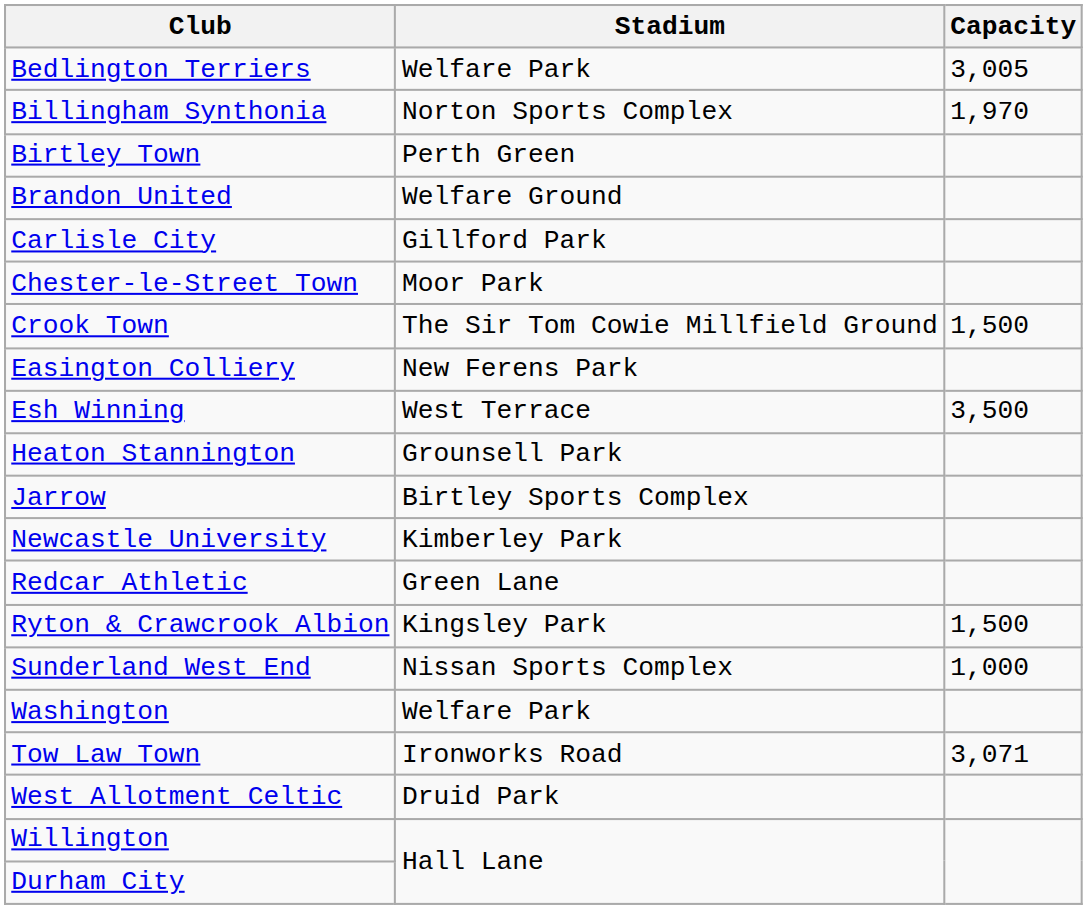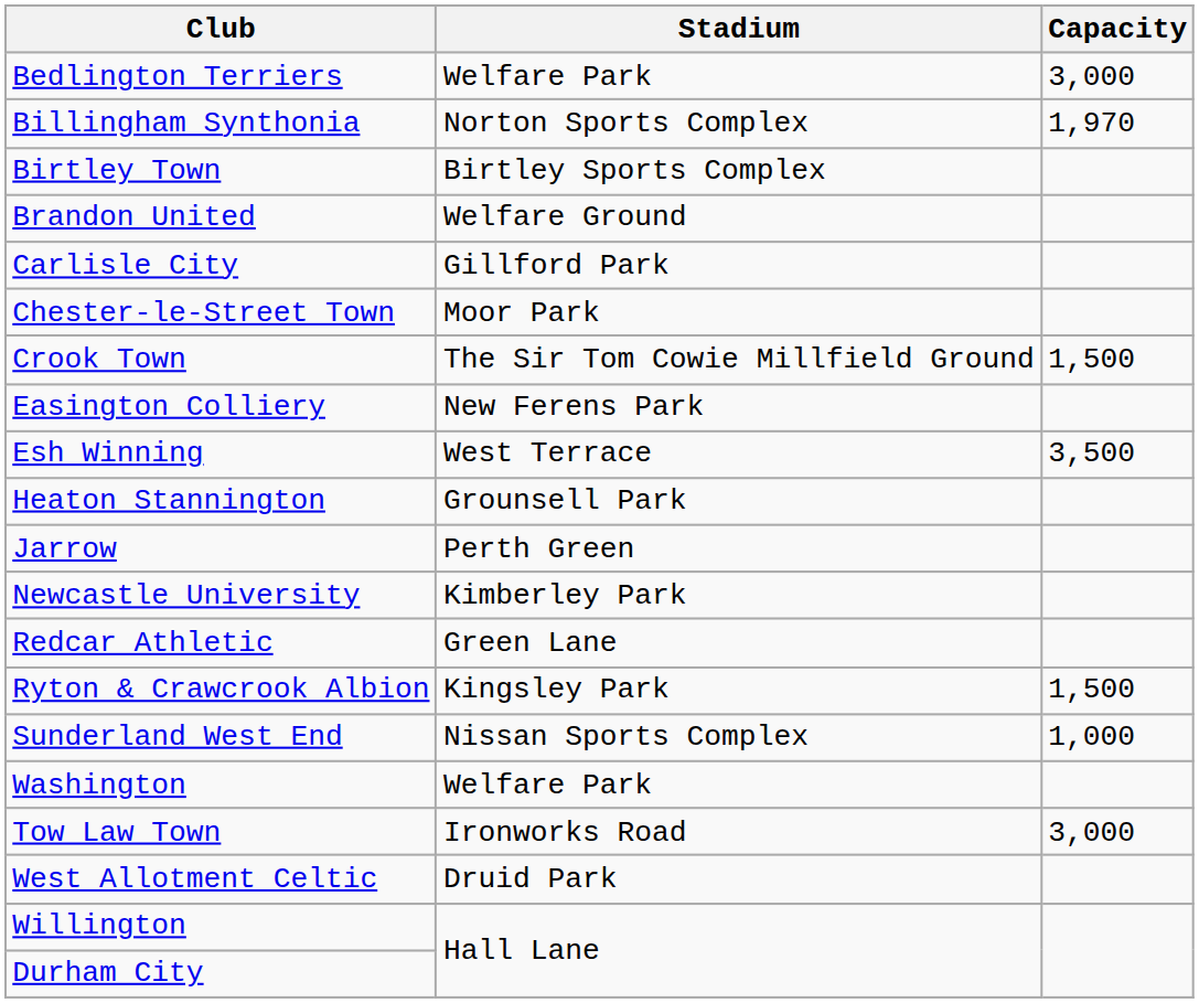Bedlington Terriers | Capacity: 3,005 -> 3,000
Birtley Town | Stadium: Perth Green -> Birtley Sports Complex
Jarrow | Stadium: Birtley Sports Complex -> Perth Green
Tow Law Town | Capacity: 3,071 -> 3,000
